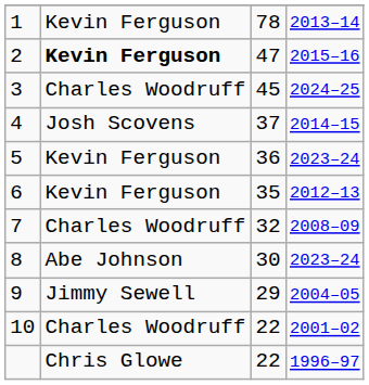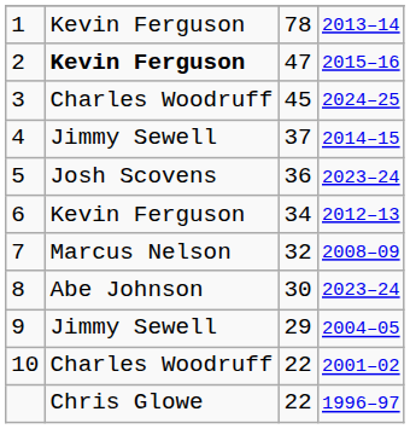4 | column 2: Josh Scovens -> Jimmy Sewell
5 | column 2: Kevin Ferguson -> Josh Scovens
6 | column 3: 35 -> 34
7 | column 2: Charles Woodruff -> Marcus Nelson
